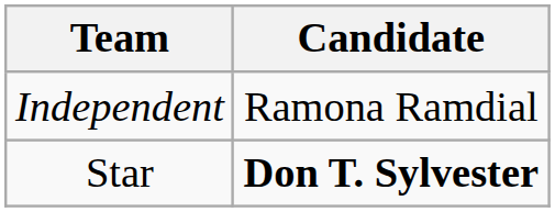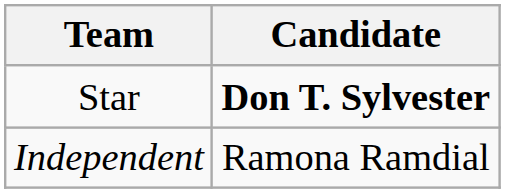rows swapped: Star <-> Independent
